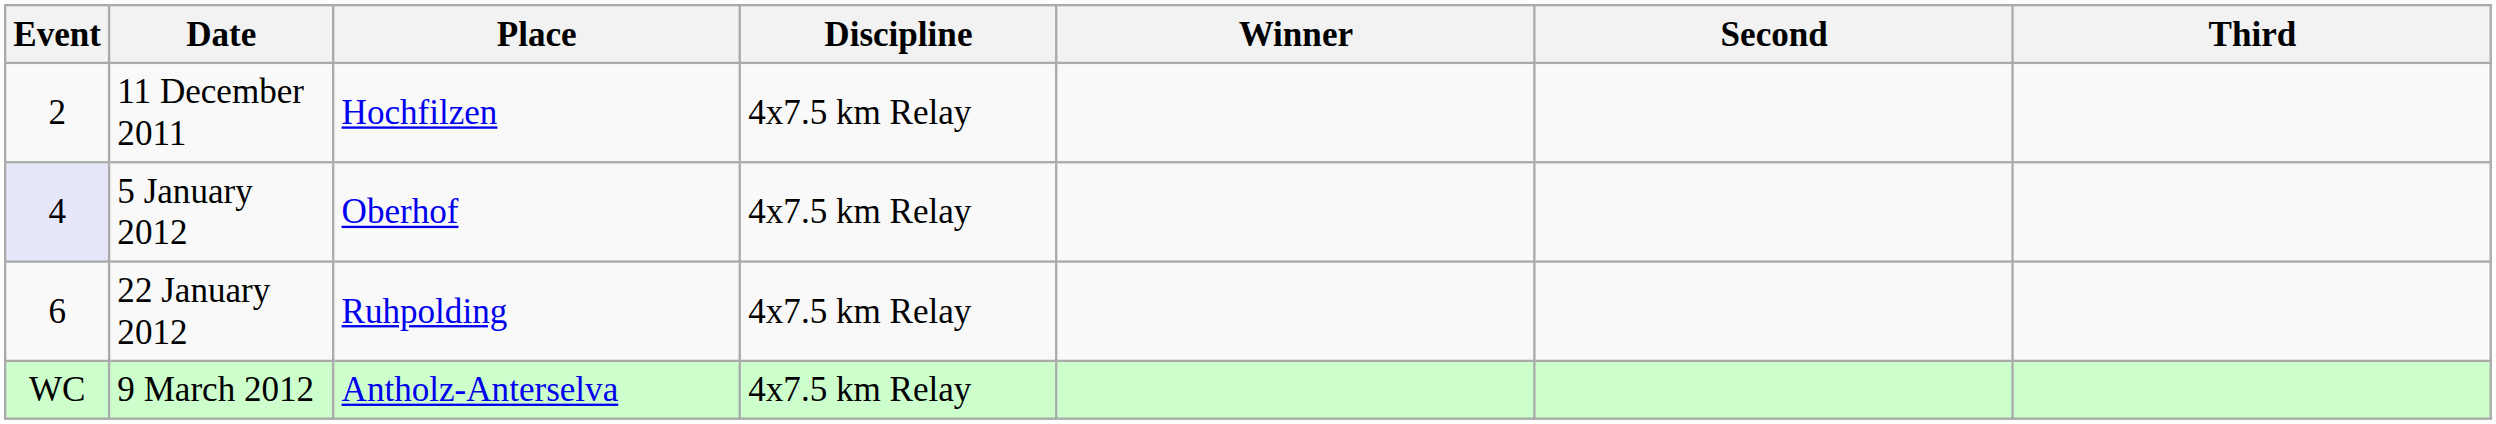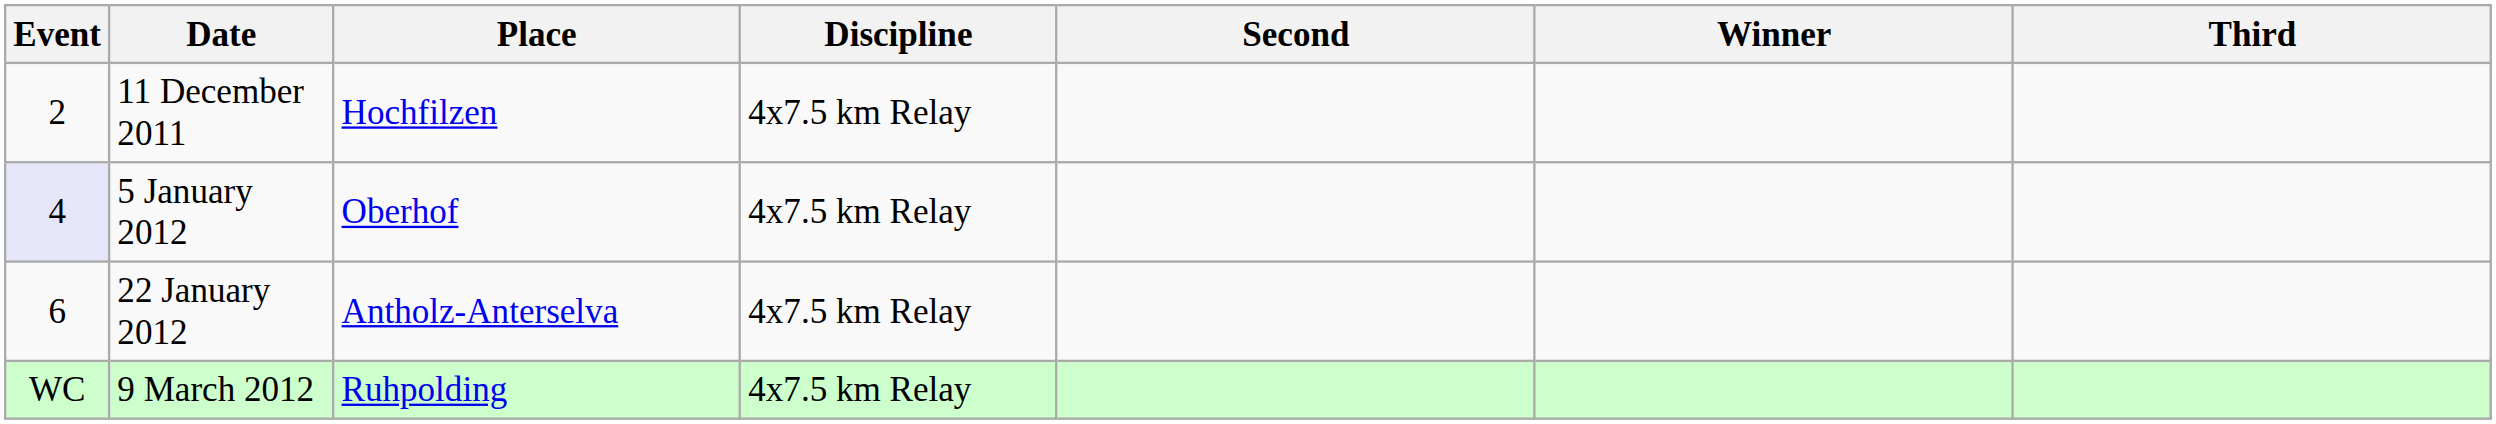columns swapped: Winner <-> Second
22 January 2012 | Place: Ruhpolding -> Antholz-Anterselva
9 March 2012 | Place: Antholz-Anterselva -> Ruhpolding
